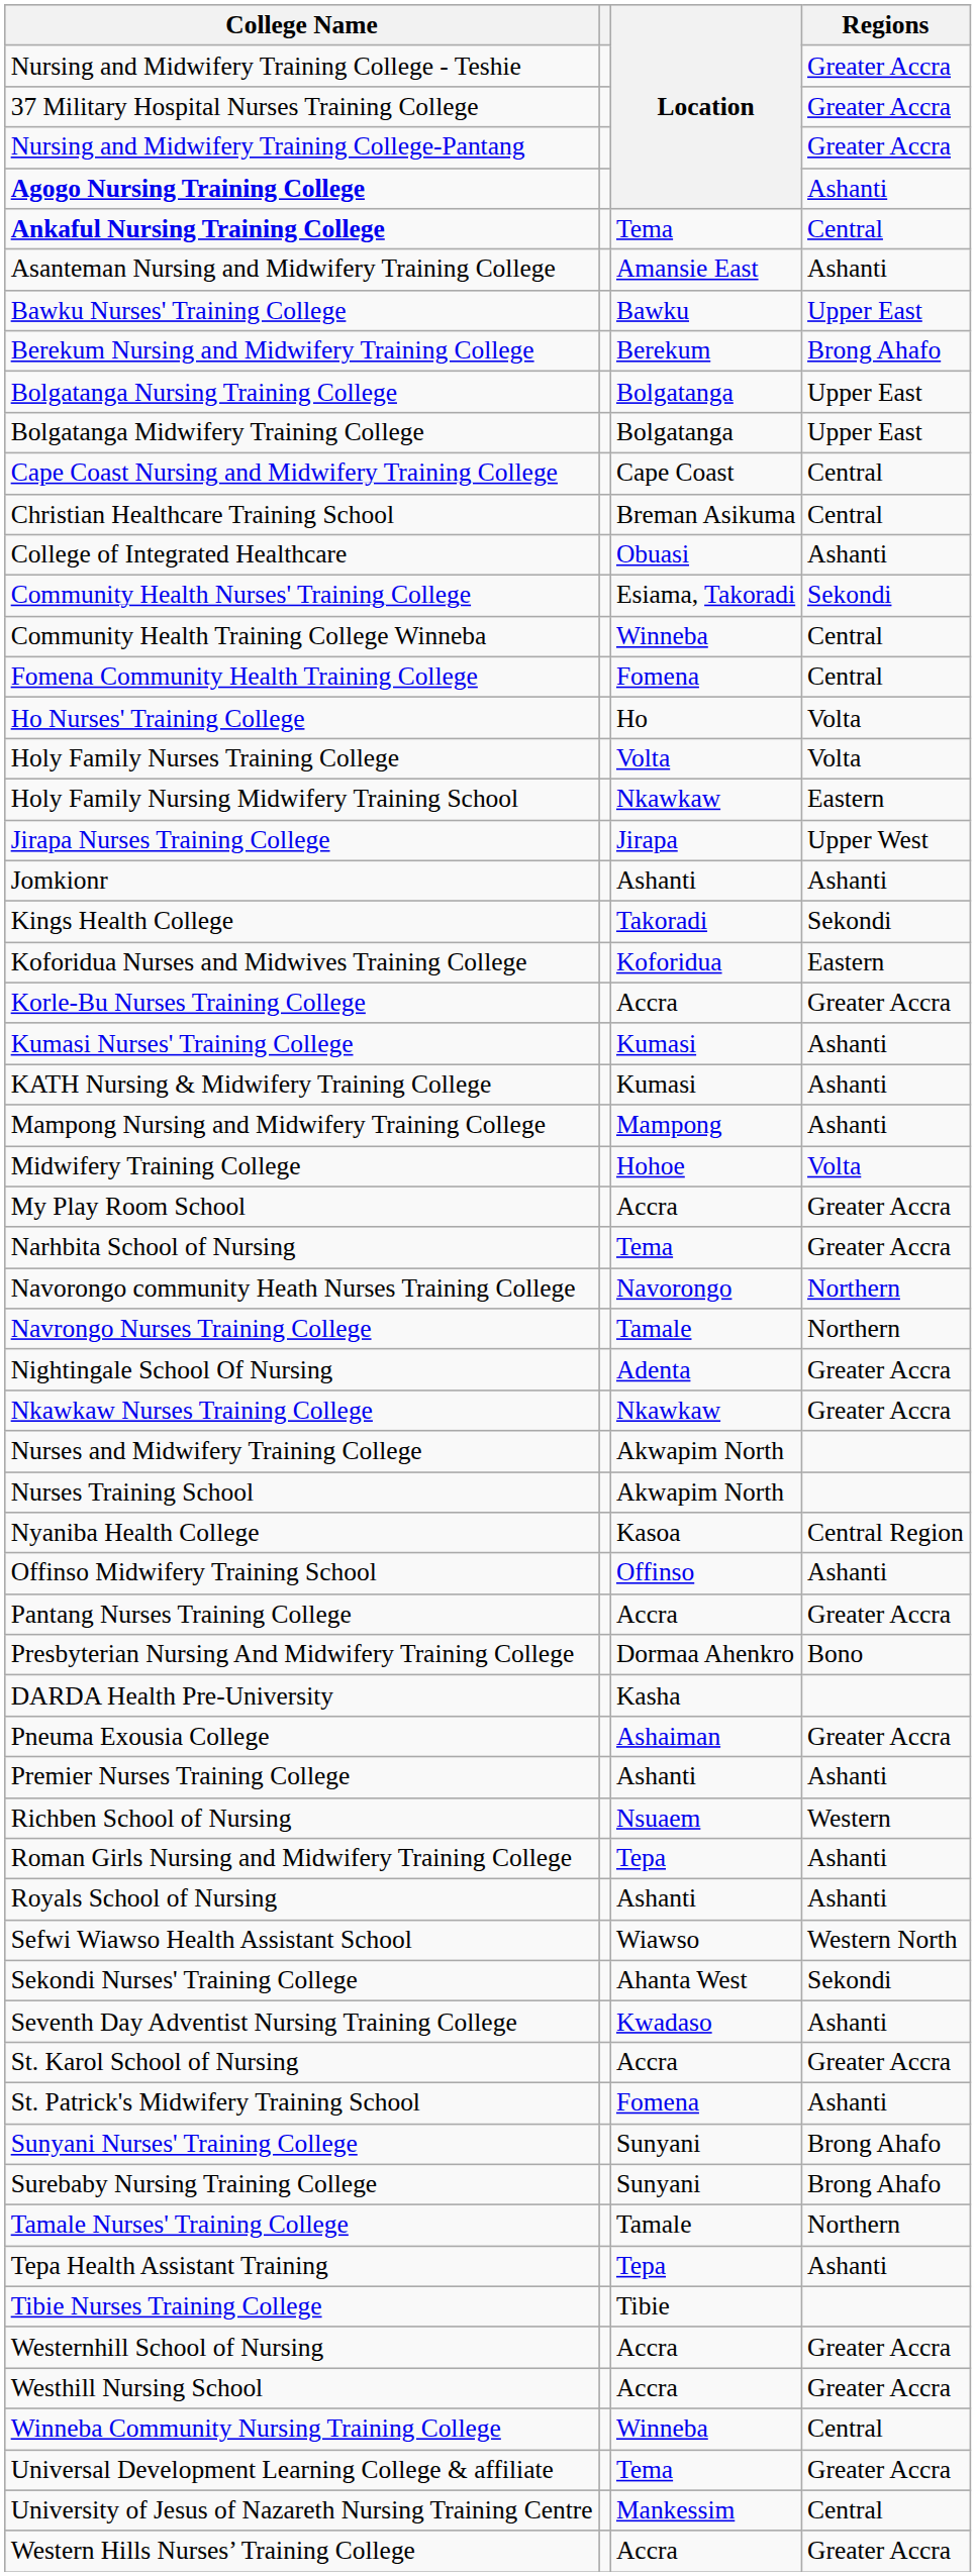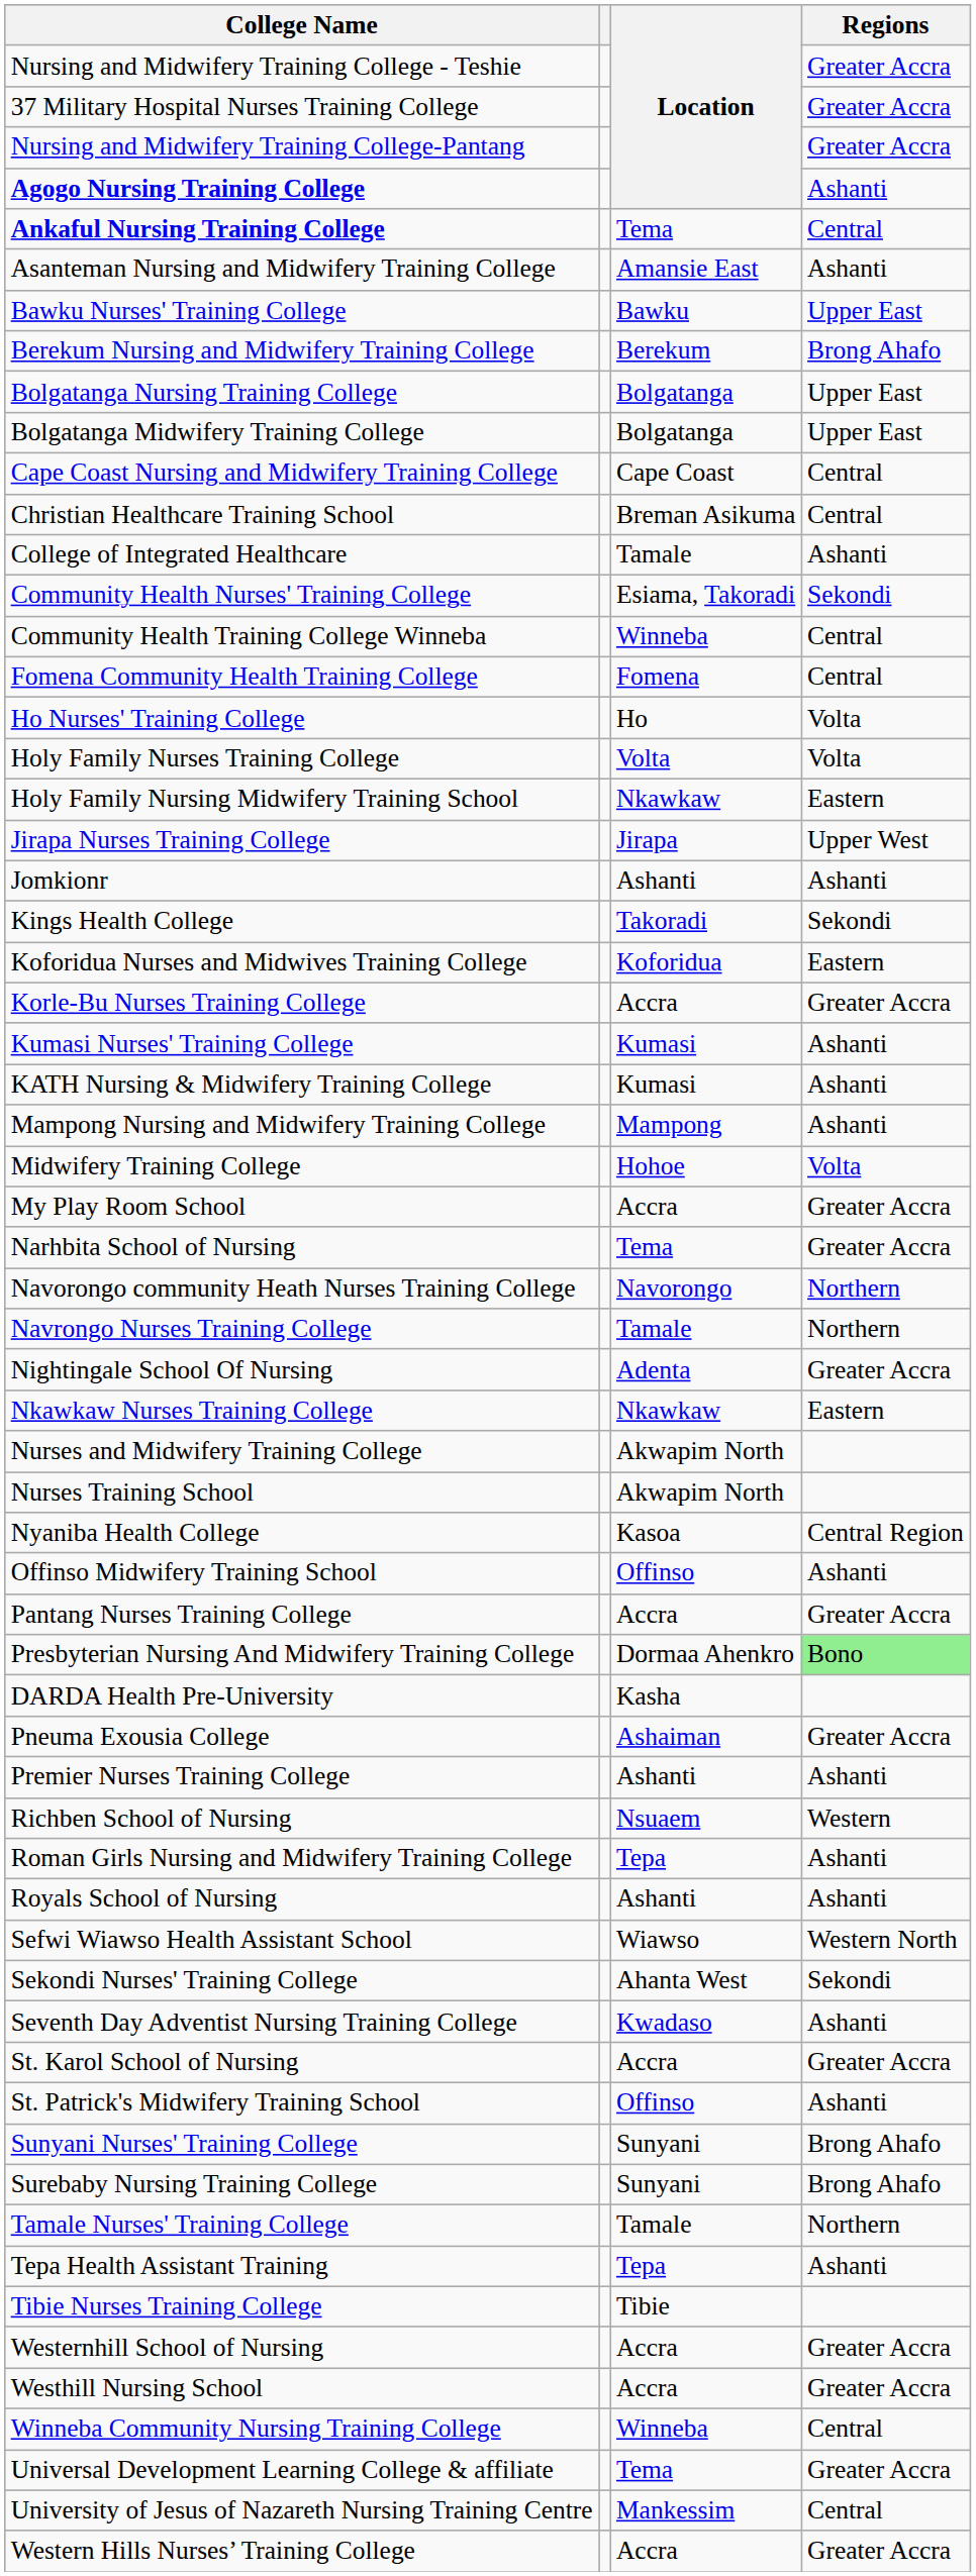College of Integrated Healthcare | Location: Obuasi -> Tamale
Nkawkaw Nurses Training College | Regions: Greater Accra -> Eastern
Presbyterian Nursing And Midwifery Training College | Regions: no background -> lightgreen background
St. Patrick's Midwifery Training School | Location: Fomena -> Offinso
